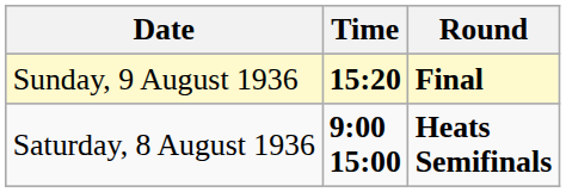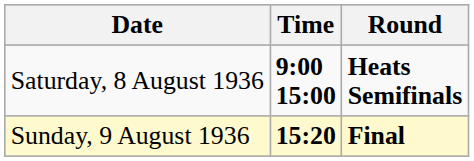rows swapped: Saturday, 8 August 1936 <-> Sunday, 9 August 1936
